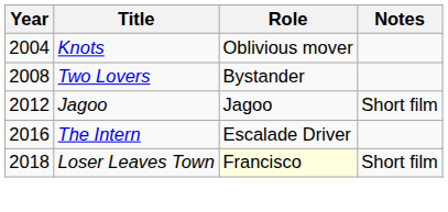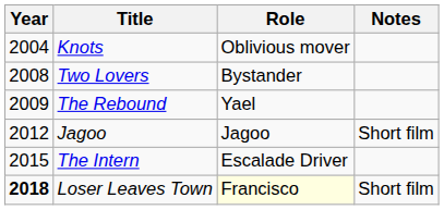+ row: 2009 | The Rebound | Yael
The Intern | Year: 2016 -> 2015
Loser Leaves Town | Year: normal -> bold
